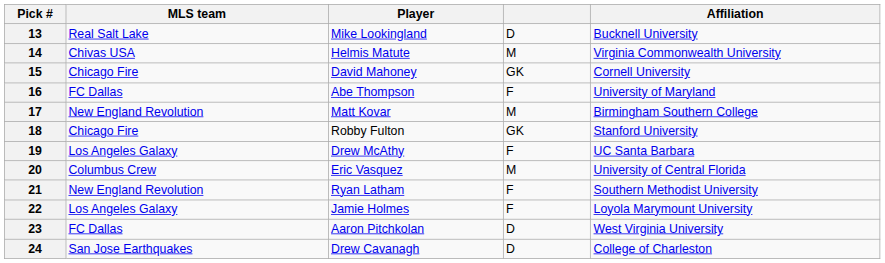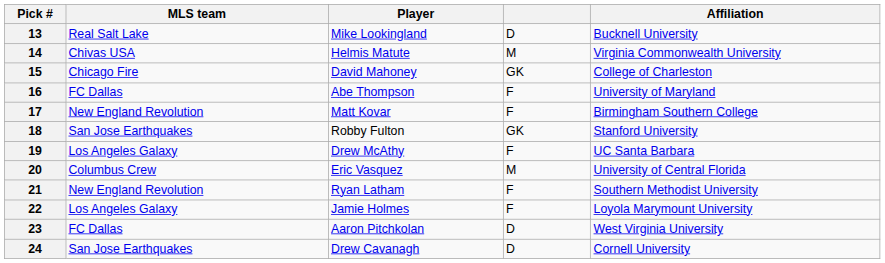15 | Affiliation: Cornell University -> College of Charleston
17 | column 4: M -> F
18 | MLS team: Chicago Fire -> San Jose Earthquakes
24 | Affiliation: College of Charleston -> Cornell University
